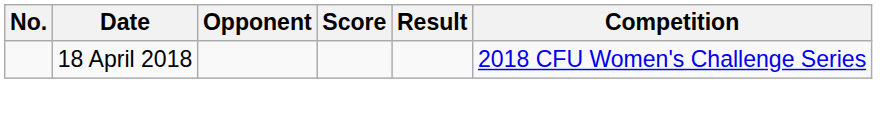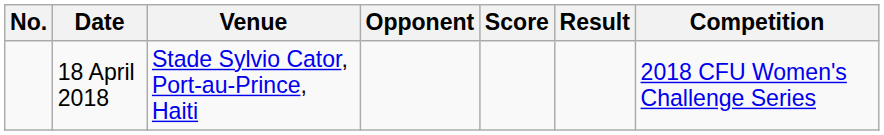+ column: Venue | Stade Sylvio Cator, Port-au-Prince, Haiti
